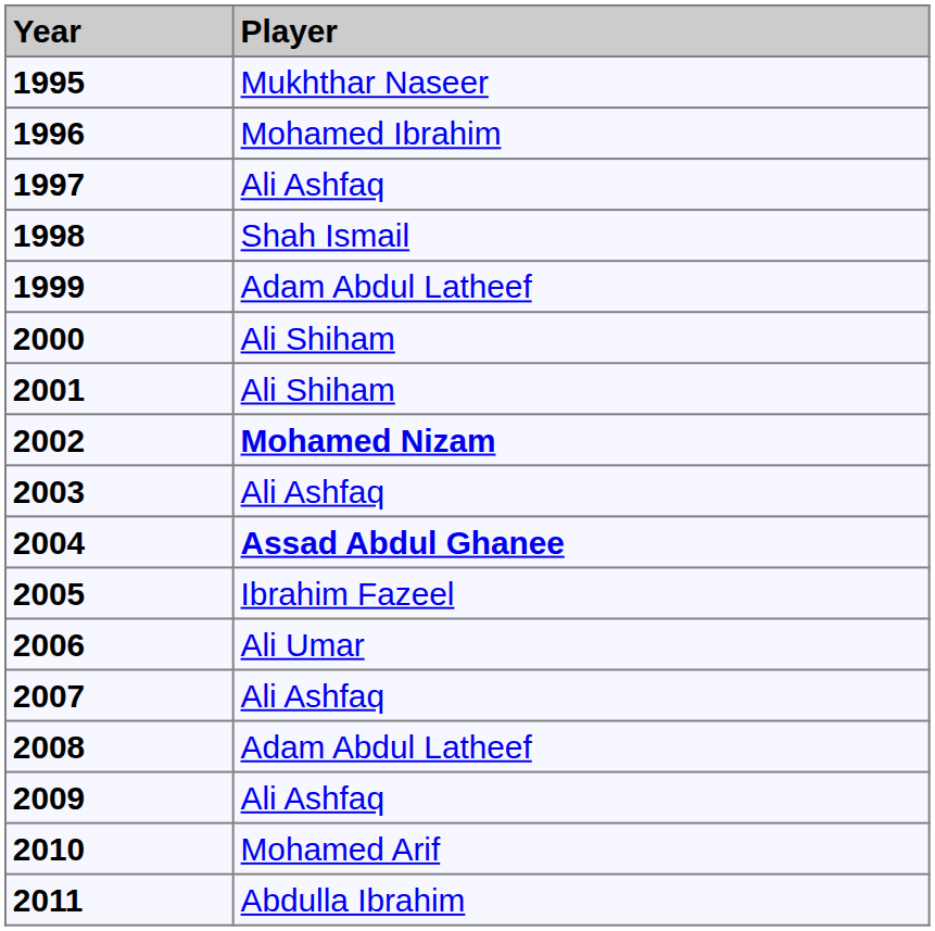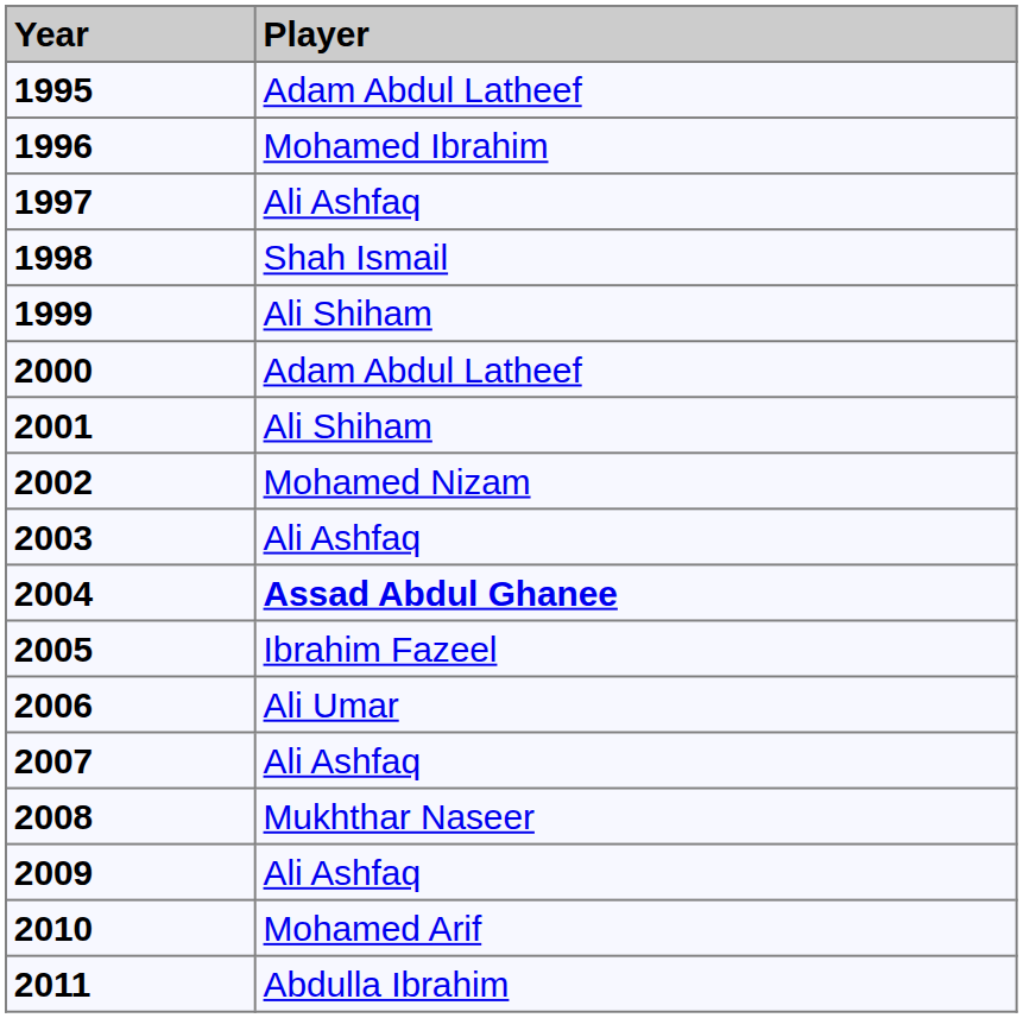1995 | Player: Mukhthar Naseer -> Adam Abdul Latheef
1999 | Player: Adam Abdul Latheef -> Ali Shiham
2000 | Player: Ali Shiham -> Adam Abdul Latheef
2002 | Player: bold -> normal
2008 | Player: Adam Abdul Latheef -> Mukhthar Naseer
